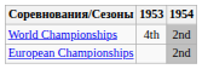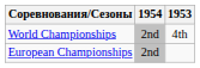columns swapped: 1953 <-> 1954
